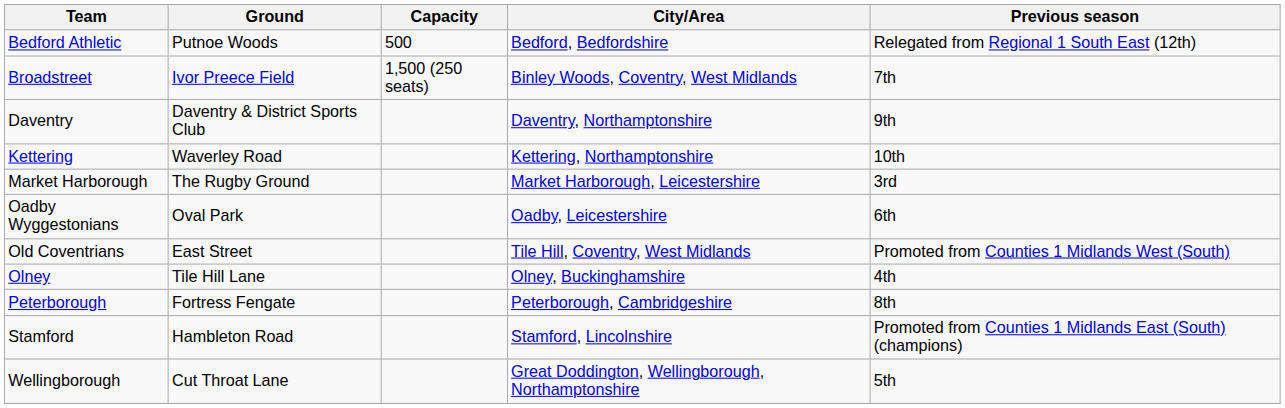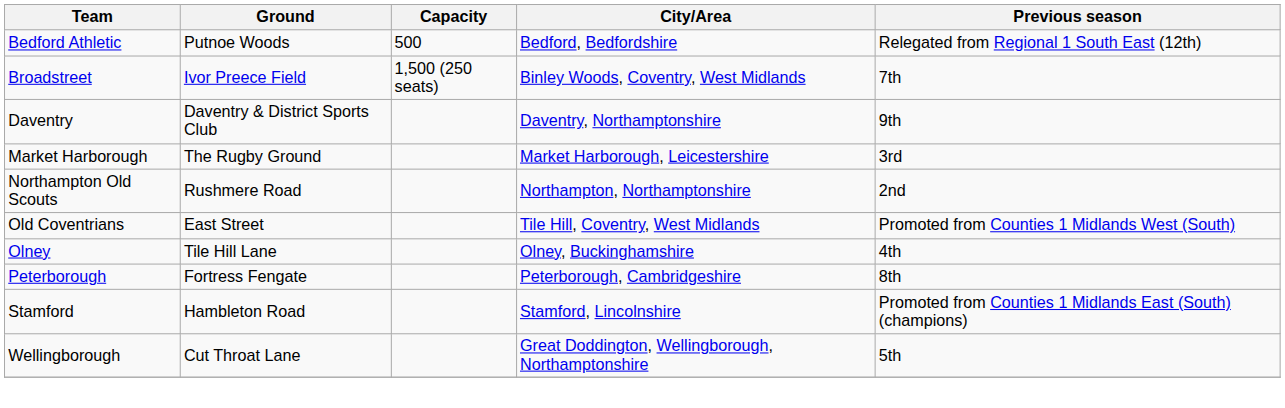- row: Kettering | Waverley Road | Kettering, Northamptonshire | 10th
+ row: Northampton Old Scouts | Rushmere Road | Northampton, Northamptonshire | 2nd
- row: Oadby Wyggestonians | Oval Park | Oadby, Leicestershire | 6th
